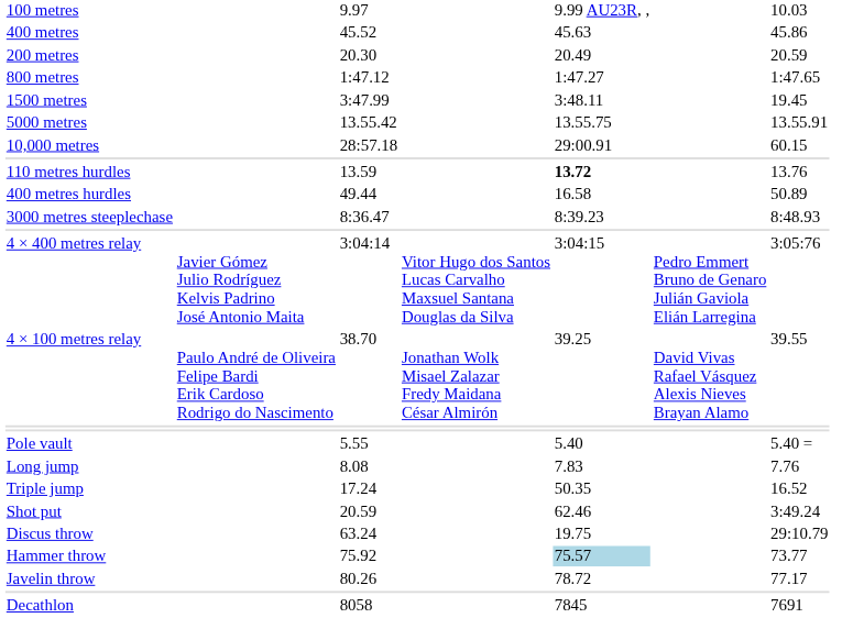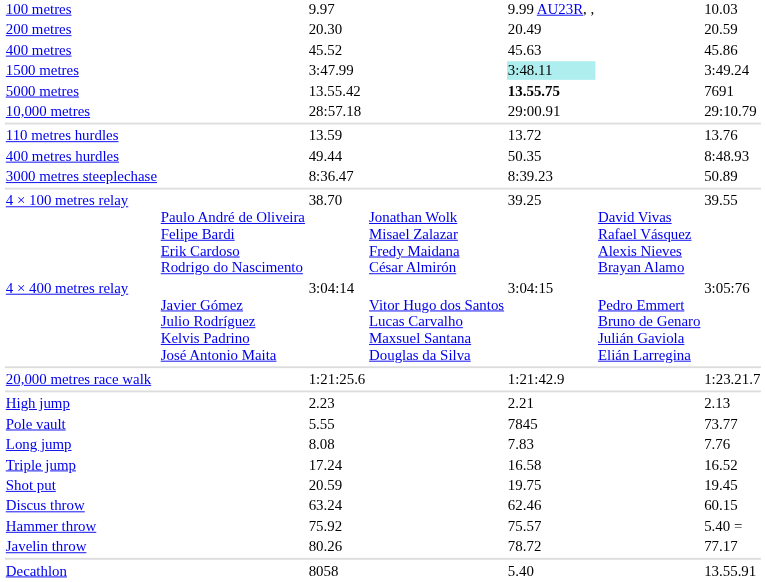rows swapped: 200 metres <-> 400 metres
- row: 800 metres | 1:47.12 | 1:47.27 | 1:47.65
1500 metres | column 5: no background -> paleturquoise background
1500 metres | column 7: 19.45 -> 3:49.24
5000 metres | column 5: normal -> bold
5000 metres | column 7: 13.55.91 -> 7691
10,000 metres | column 7: 60.15 -> 29:10.79
110 metres hurdles | column 5: bold -> normal
400 metres hurdles | column 5: 16.58 -> 50.35
400 metres hurdles | column 7: 50.89 -> 8:48.93
3000 metres steeplechase | column 7: 8:48.93 -> 50.89
rows swapped: 4 × 100 metres relay <-> 4 × 400 metres relay
+ row: 20,000 metres race walk | 1:21:25.6 | 1:21:42.9 | 1:23.21.7
+ row: High jump | 2.23 | 2.21 | 2.13
Pole vault | column 5: 5.40 -> 7845
Pole vault | column 7: 5.40 = -> 73.77
Triple jump | column 5: 50.35 -> 16.58
Shot put | column 5: 62.46 -> 19.75
Shot put | column 7: 3:49.24 -> 19.45
Discus throw | column 5: 19.75 -> 62.46
Discus throw | column 7: 29:10.79 -> 60.15
Hammer throw | column 5: lightblue background -> no background
Hammer throw | column 7: 73.77 -> 5.40 =
Decathlon | column 5: 7845 -> 5.40
Decathlon | column 7: 7691 -> 13.55.91
